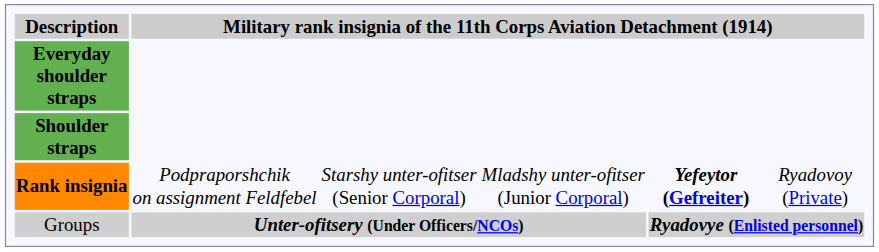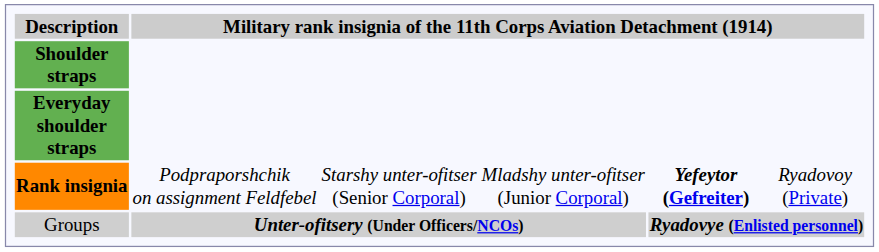rows swapped: Shoulder straps <-> Everyday shoulder straps
